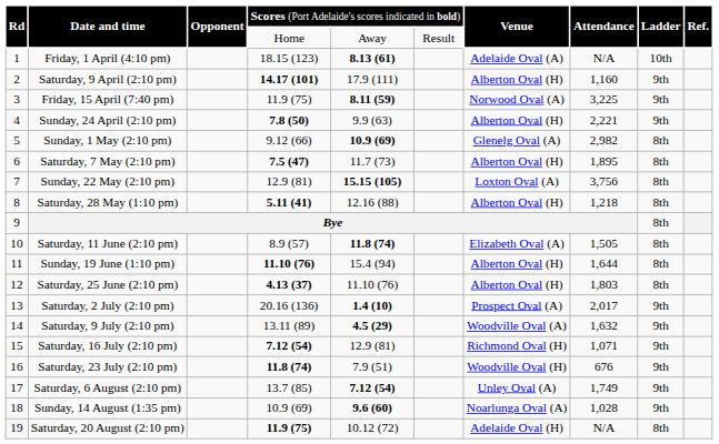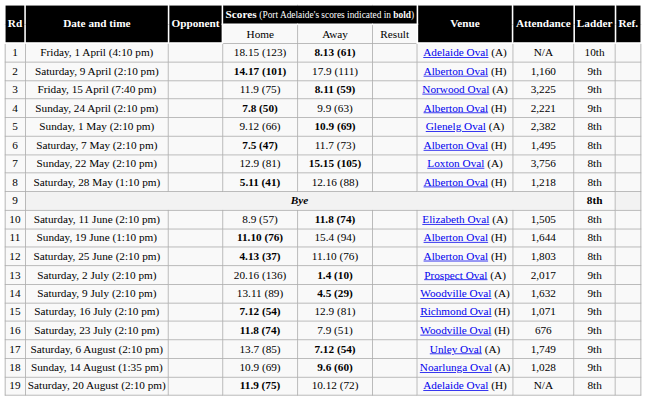Sunday, 1 May (2:10 pm) | column 8: 2,982 -> 2,382
Saturday, 7 May (2:10 pm) | column 8: 1,895 -> 1,495
Bye | column 9: normal -> bold
